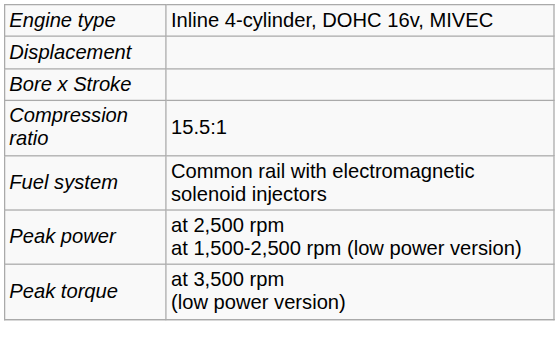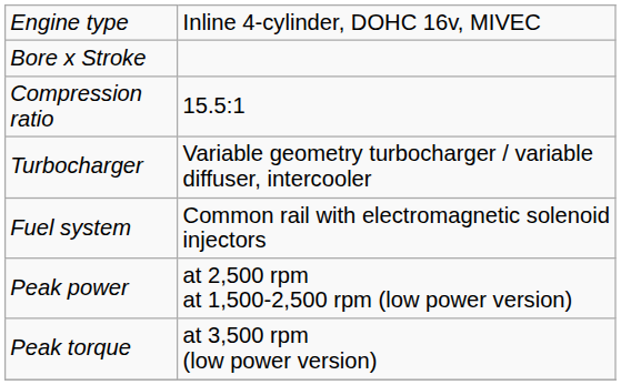- row: Displacement
+ row: Turbocharger | Variable geometry turbocharger / variable diffuser, intercooler
